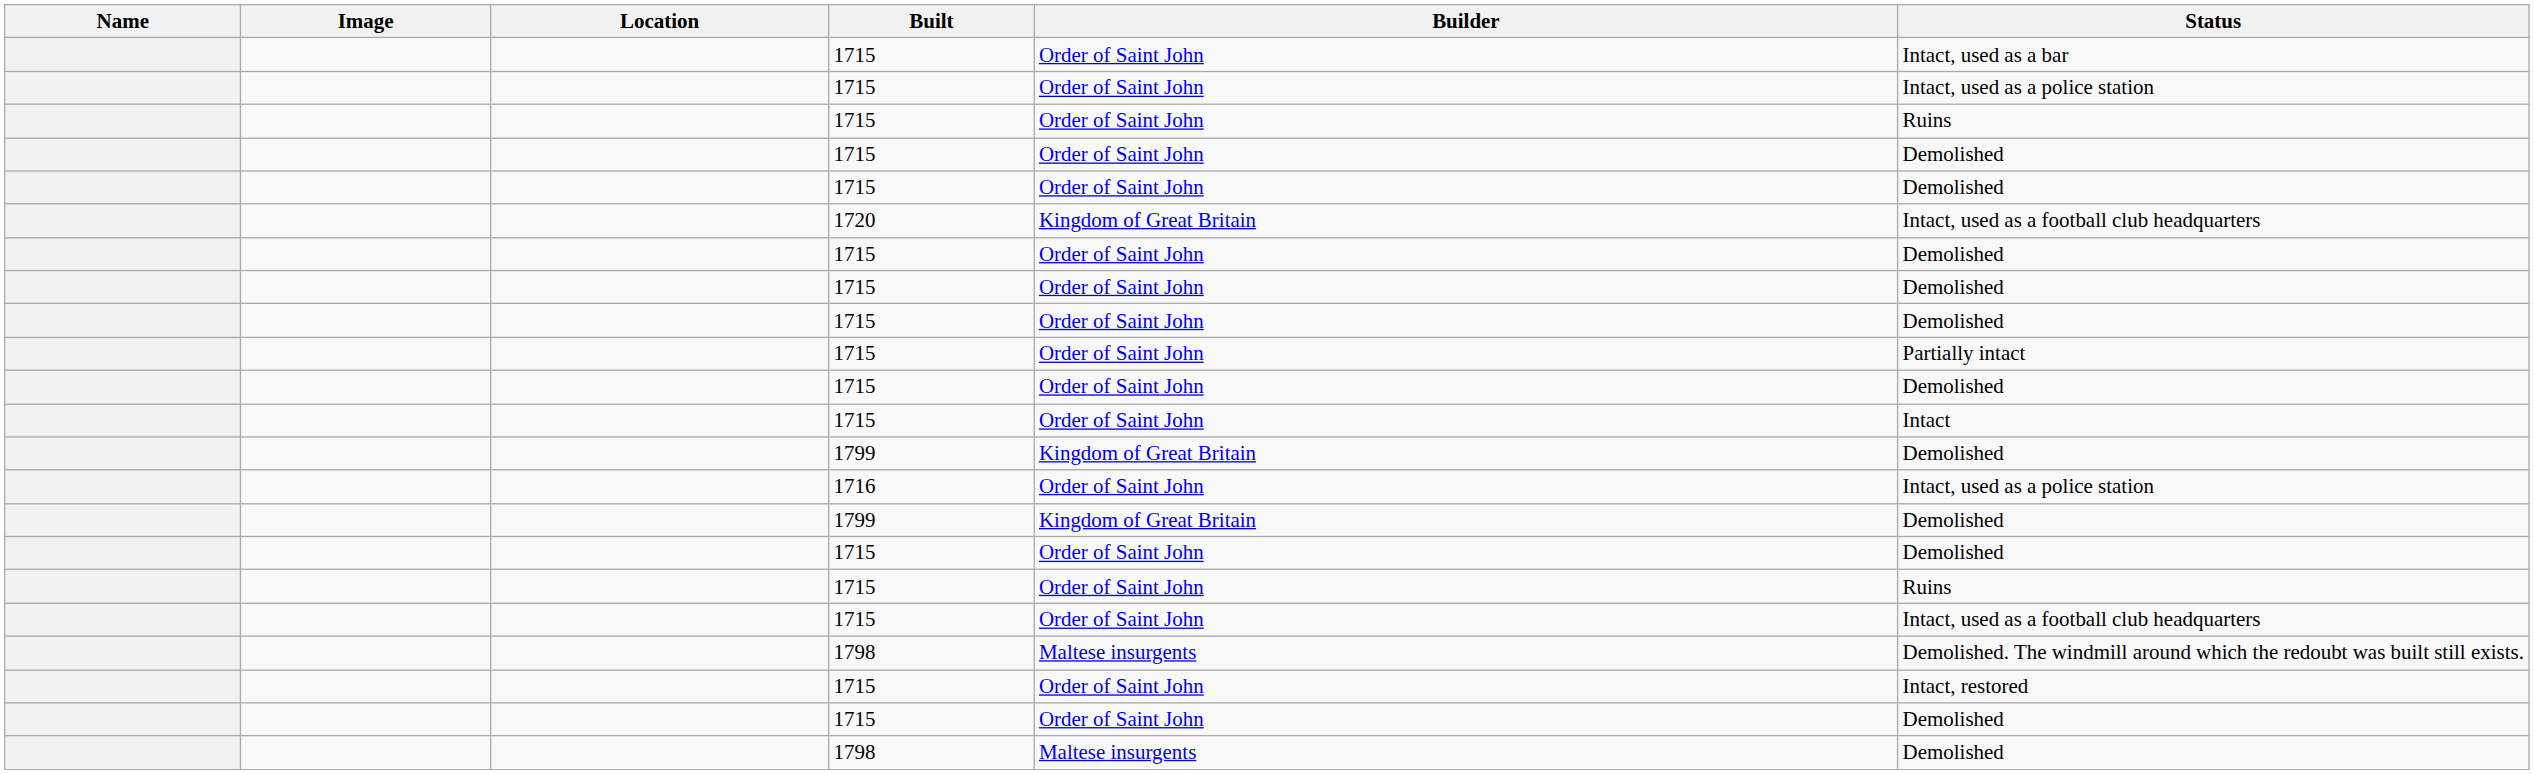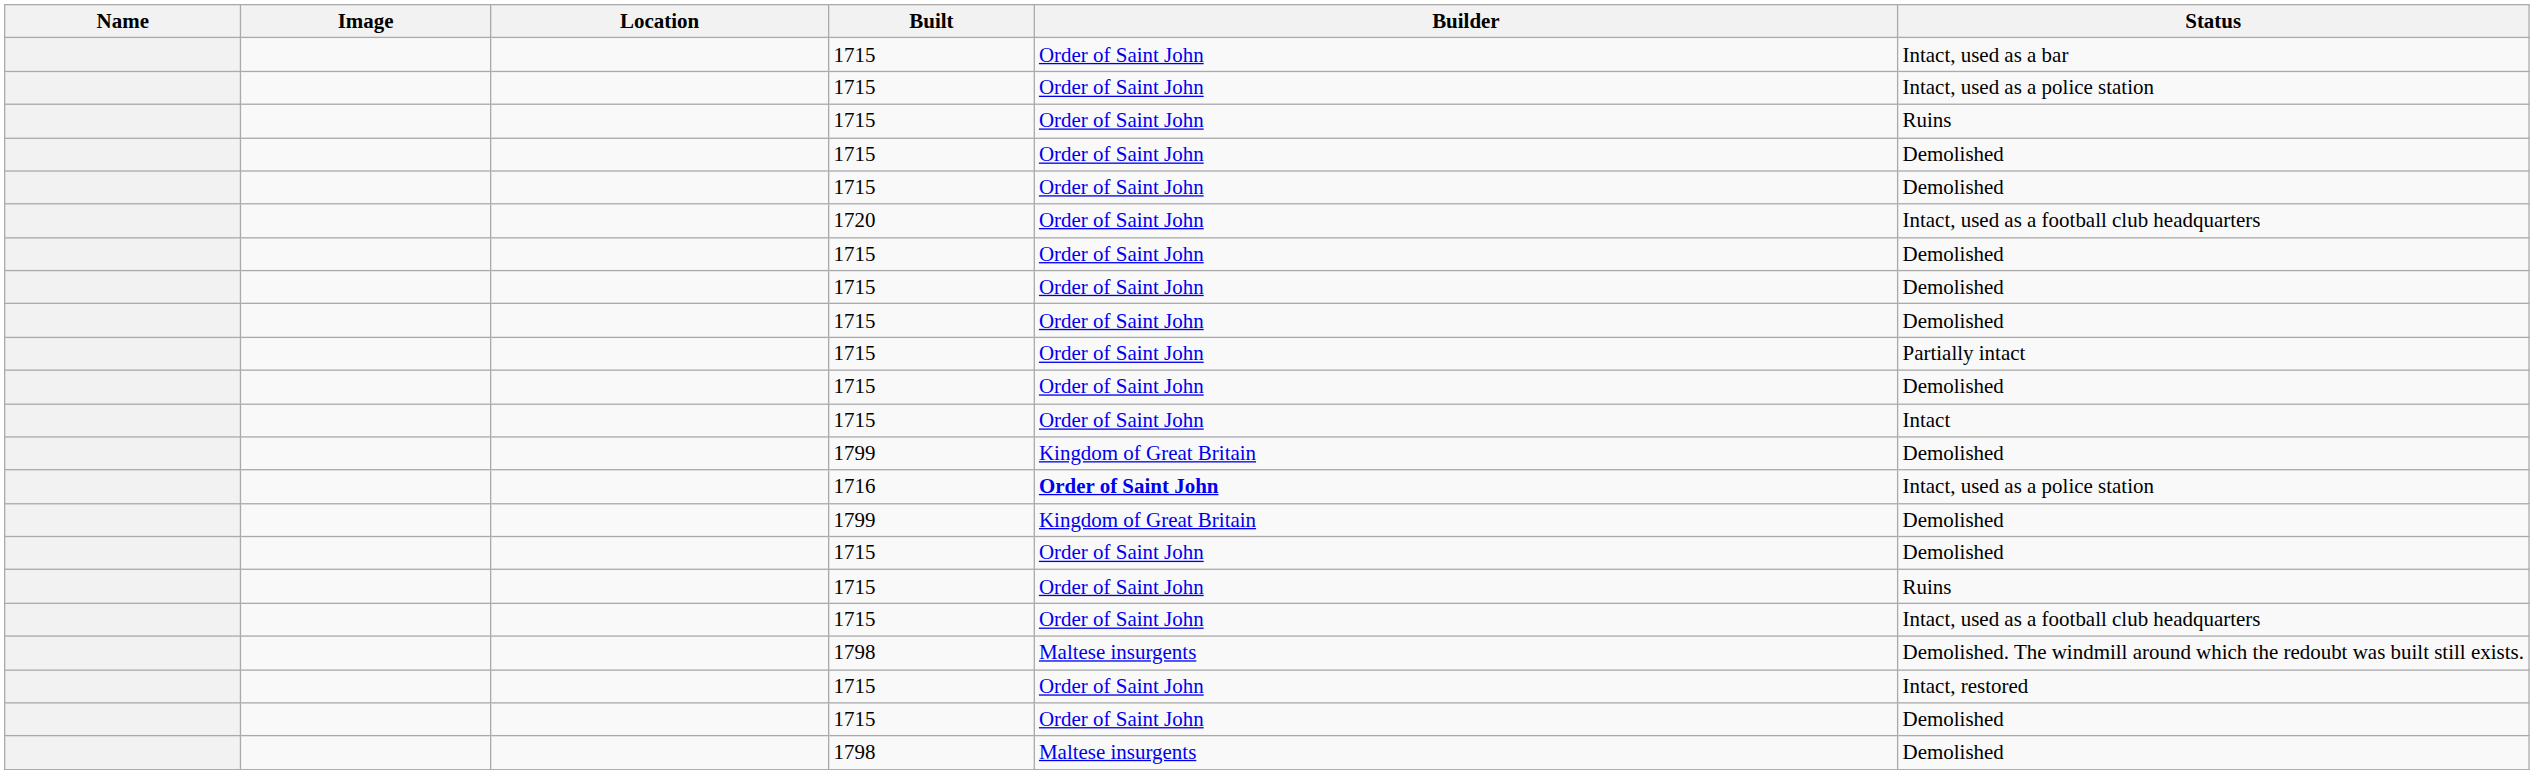1720 | Builder: Kingdom of Great Britain -> Order of Saint John
1716 | Builder: normal -> bold
